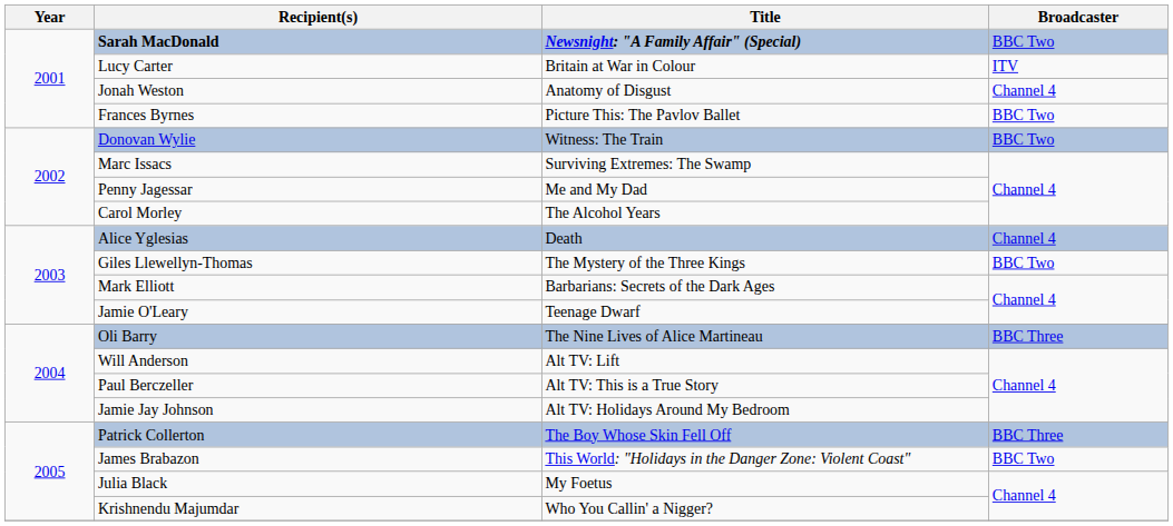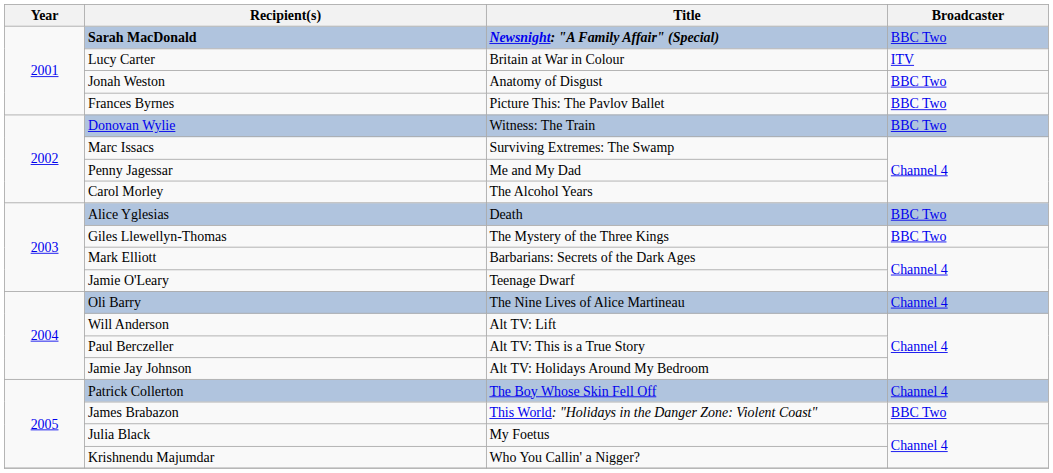Jonah Weston | Broadcaster: Channel 4 -> BBC Two
Alice Yglesias | Broadcaster: Channel 4 -> BBC Two
Oli Barry | Broadcaster: BBC Three -> Channel 4
Patrick Collerton | Broadcaster: BBC Three -> Channel 4
